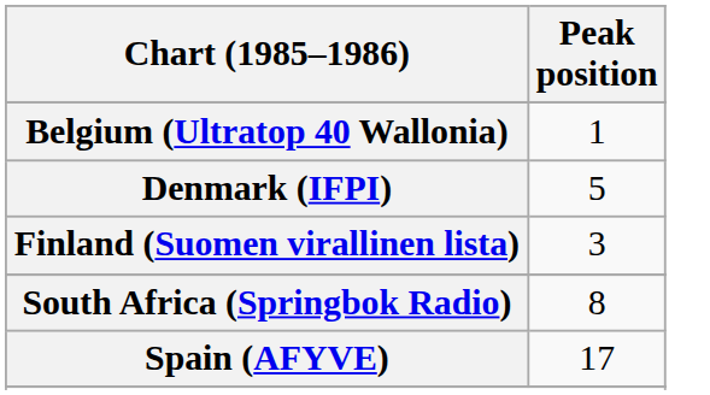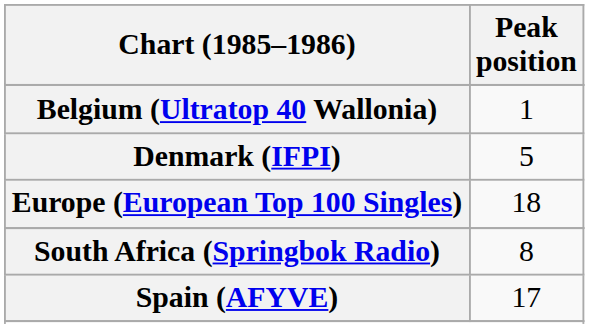+ row: Europe (European Top 100 Singles) | 18
- row: Finland (Suomen virallinen lista) | 3
